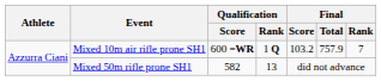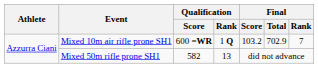Mixed 10m air rifle prone SH1 | Final / Total: 757.9 -> 702.9
